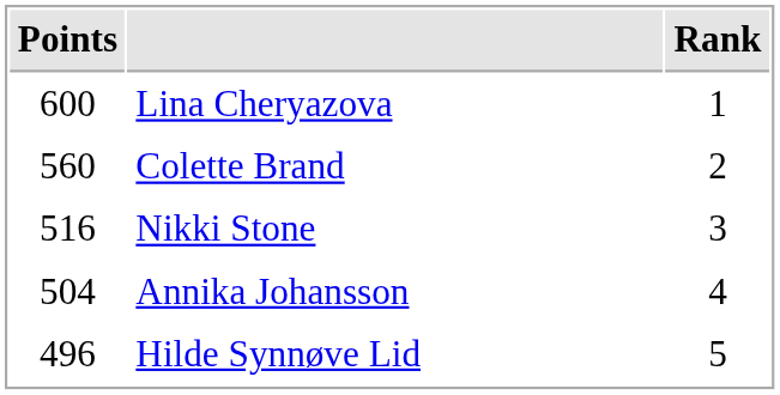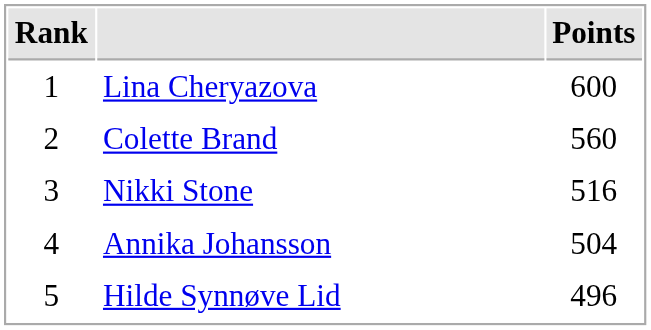columns swapped: Rank <-> Points
